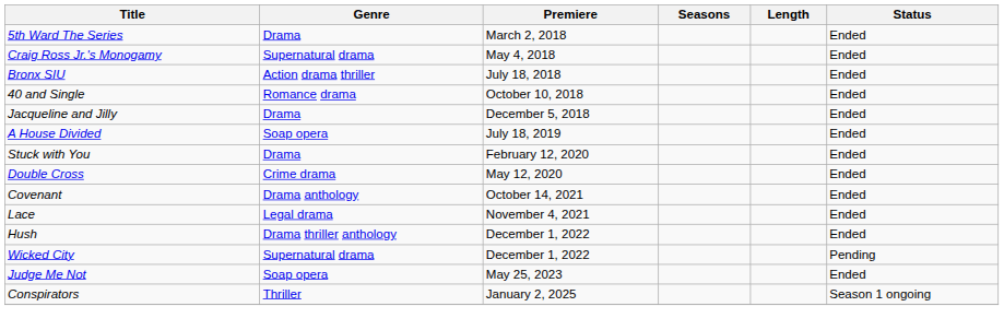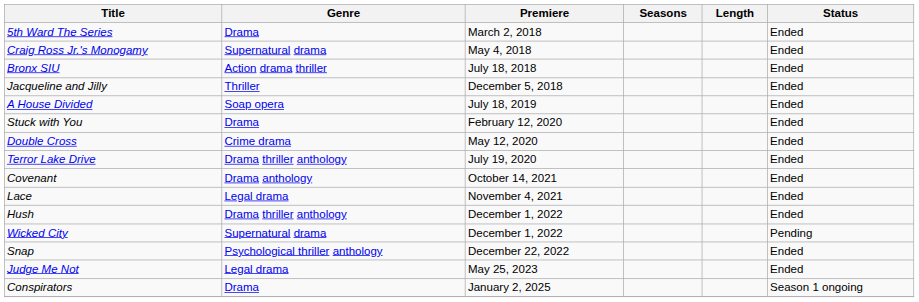- row: 40 and Single | Romance drama | October 10, 2018 | Ended
Jacqueline and Jilly | Genre: Drama -> Thriller
+ row: Terror Lake Drive | Drama thriller anthology | July 19, 2020 | Ended
+ row: Snap | Psychological thriller anthology | December 22, 2022 | Ended
Judge Me Not | Genre: Soap opera -> Legal drama
Conspirators | Genre: Thriller -> Drama
